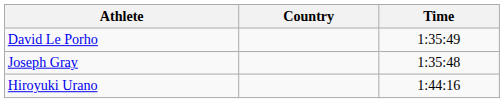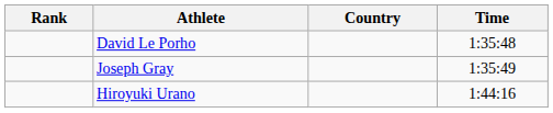+ column: Rank
David Le Porho | Time: 1:35:49 -> 1:35:48
Joseph Gray | Time: 1:35:48 -> 1:35:49
